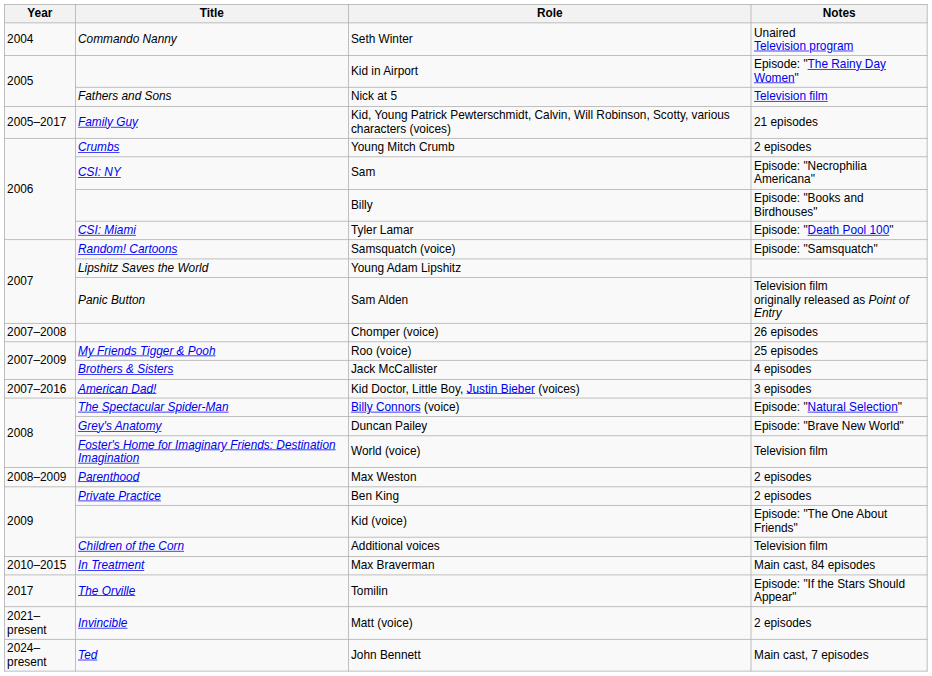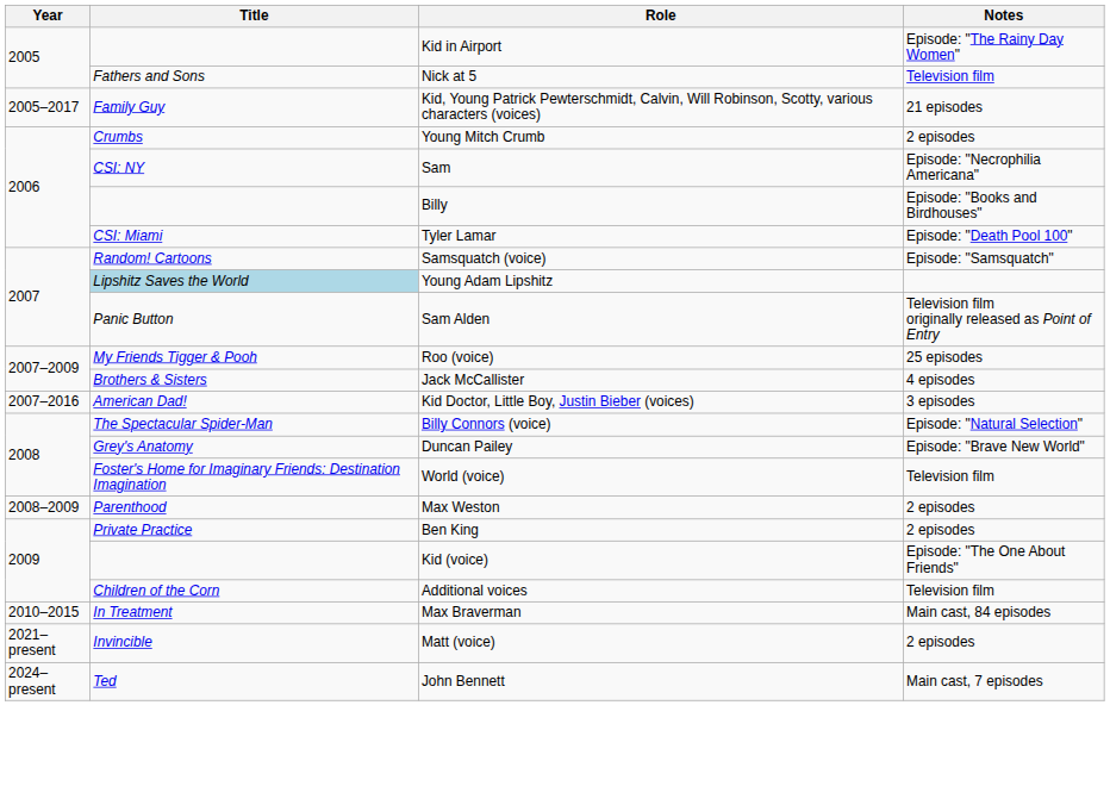- row: 2004 | Commando Nanny | Seth Winter | Unaired Television program
Young Adam Lipshitz | Title: no background -> lightblue background
- row: 2007–2008 | Chomper (voice) | 26 episodes
- row: 2017 | The Orville | Tomilin | Episode: "If the Stars Should Appear"
